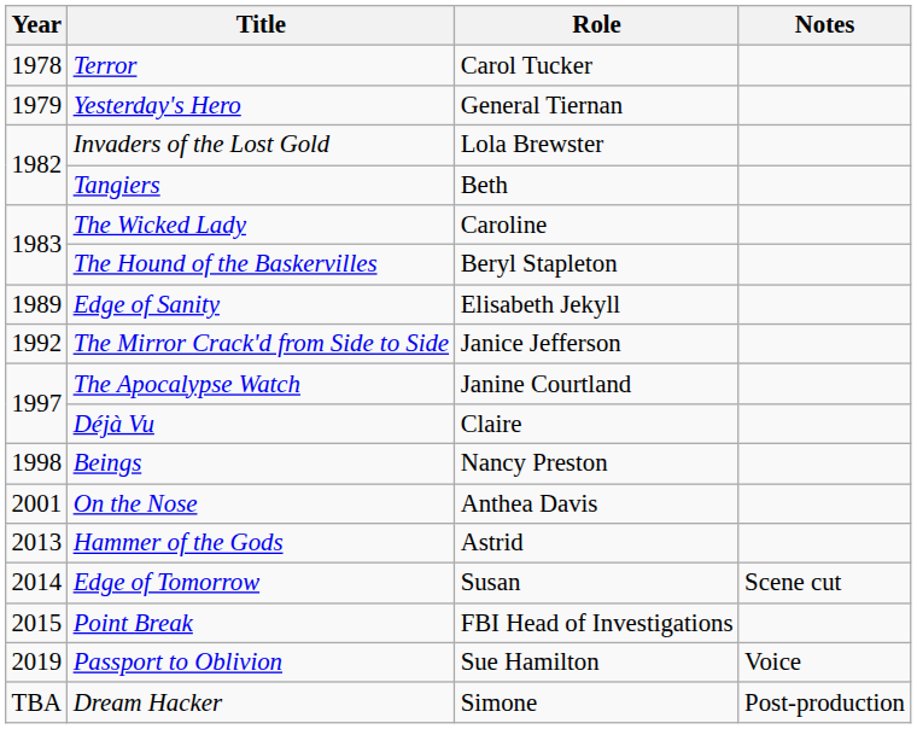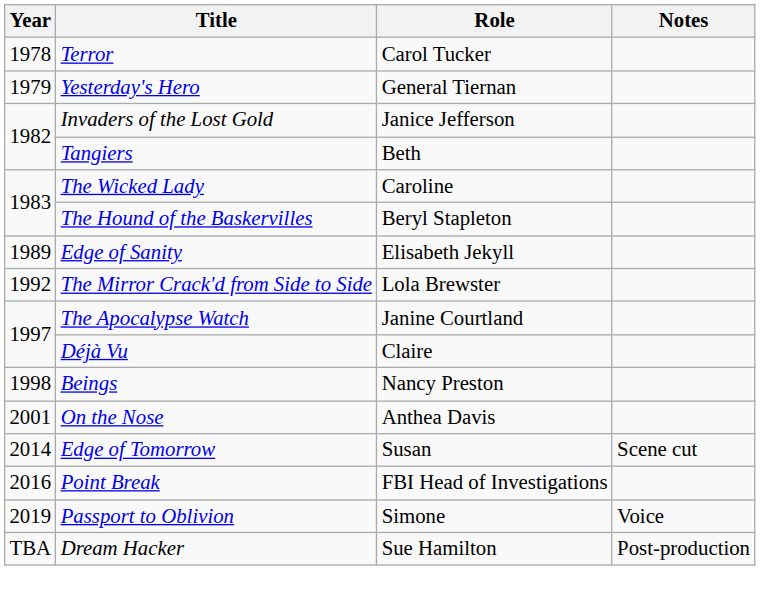Invaders of the Lost Gold | Role: Lola Brewster -> Janice Jefferson
The Mirror Crack'd from Side to Side | Role: Janice Jefferson -> Lola Brewster
- row: 2013 | Hammer of the Gods | Astrid
Point Break | Year: 2015 -> 2016
Passport to Oblivion | Role: Sue Hamilton -> Simone
Dream Hacker | Role: Simone -> Sue Hamilton
